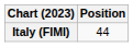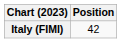Italy (FIMI) | Position: 44 -> 42
